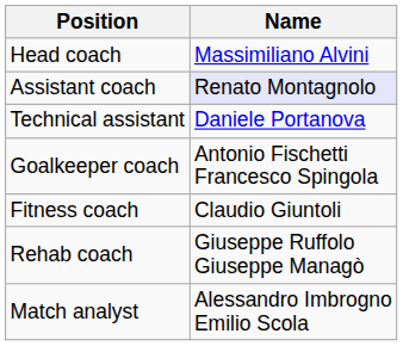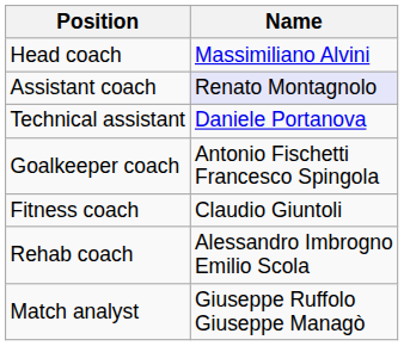Rehab coach | Name: Giuseppe Ruffolo Giuseppe Managò -> Alessandro Imbrogno Emilio Scola
Match analyst | Name: Alessandro Imbrogno Emilio Scola -> Giuseppe Ruffolo Giuseppe Managò
